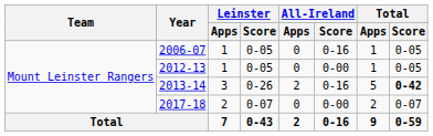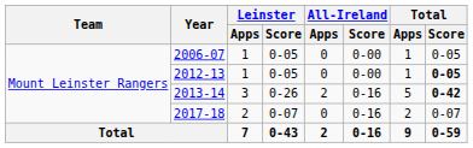2006-07 | All-Ireland / Score: 0-16 -> 0-00
2012-13 | Total / Score: normal -> bold
2017-18 | All-Ireland / Score: 0-00 -> 0-16
